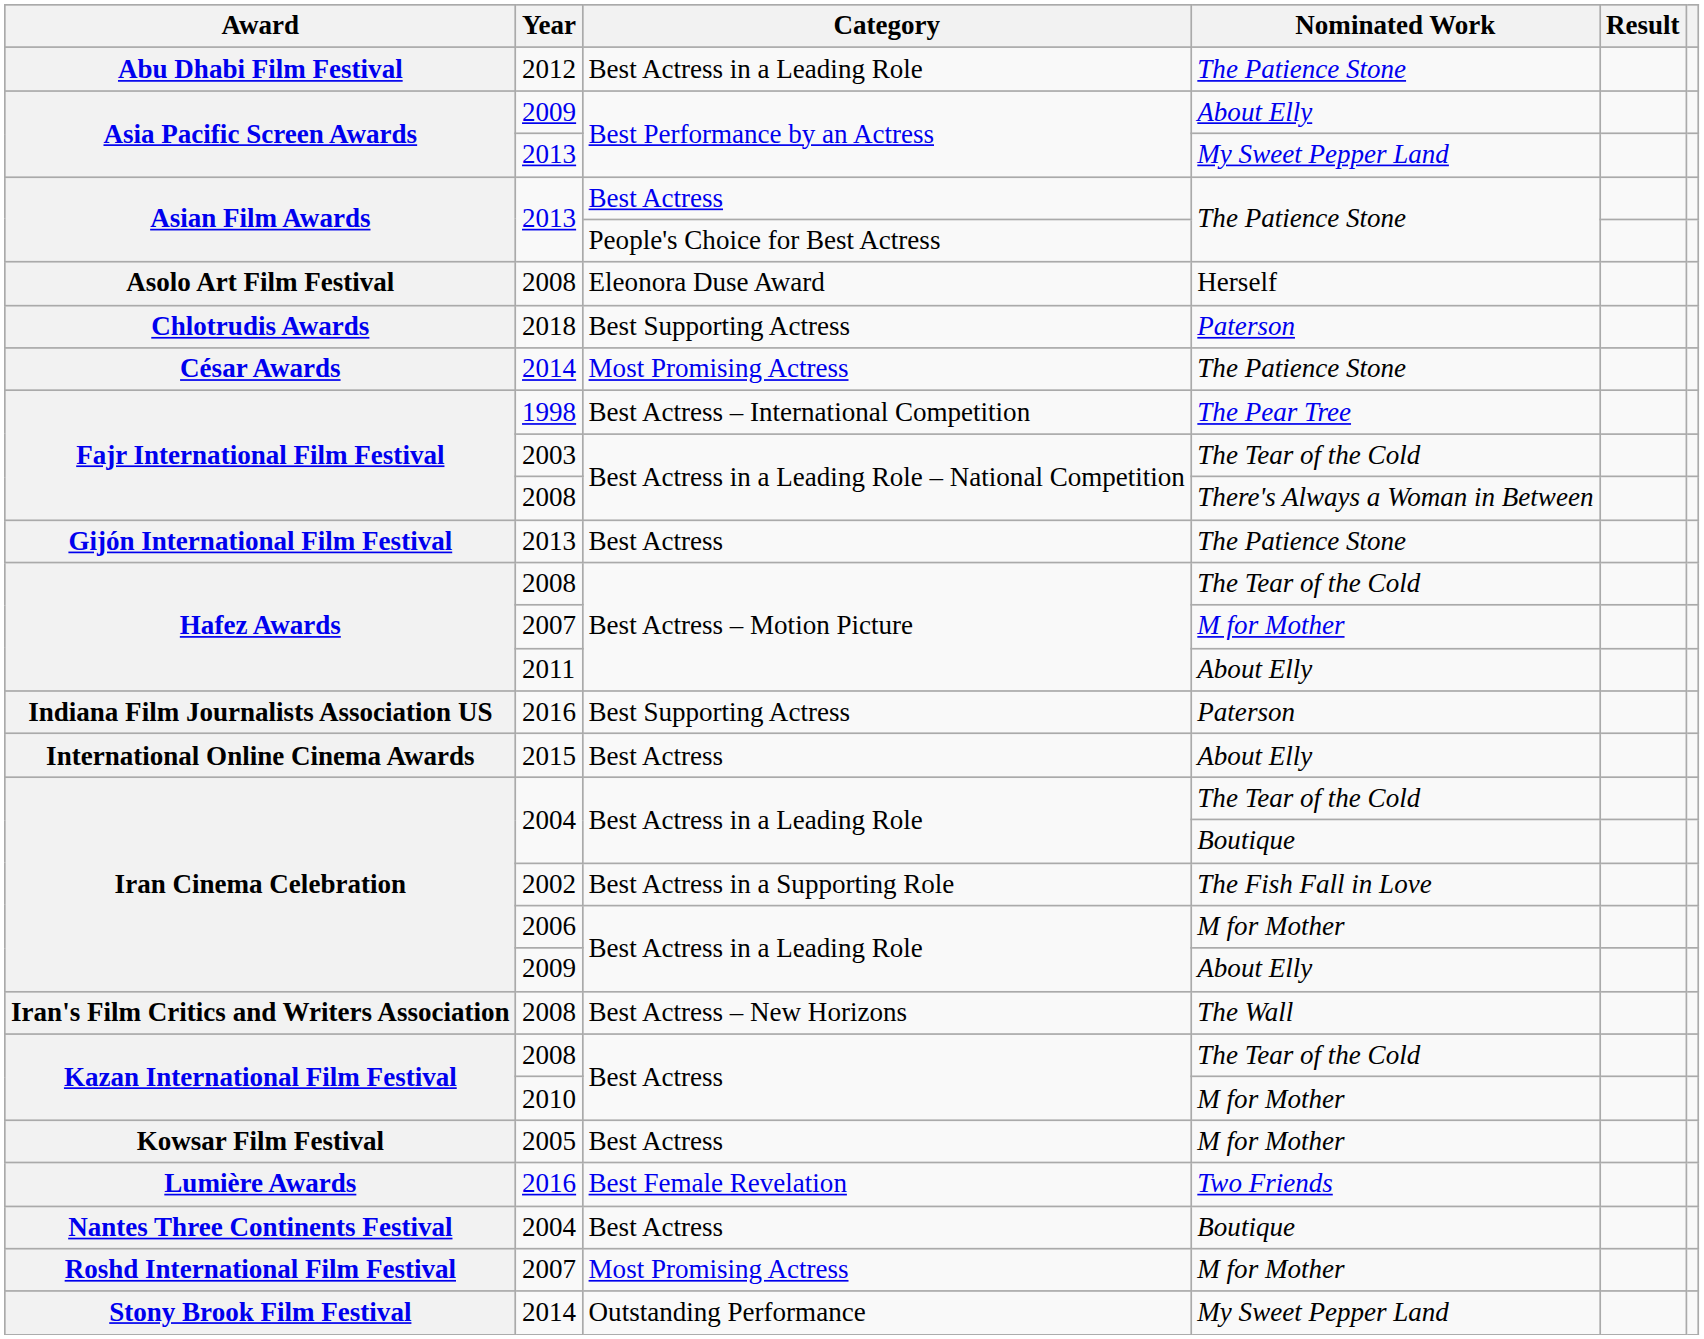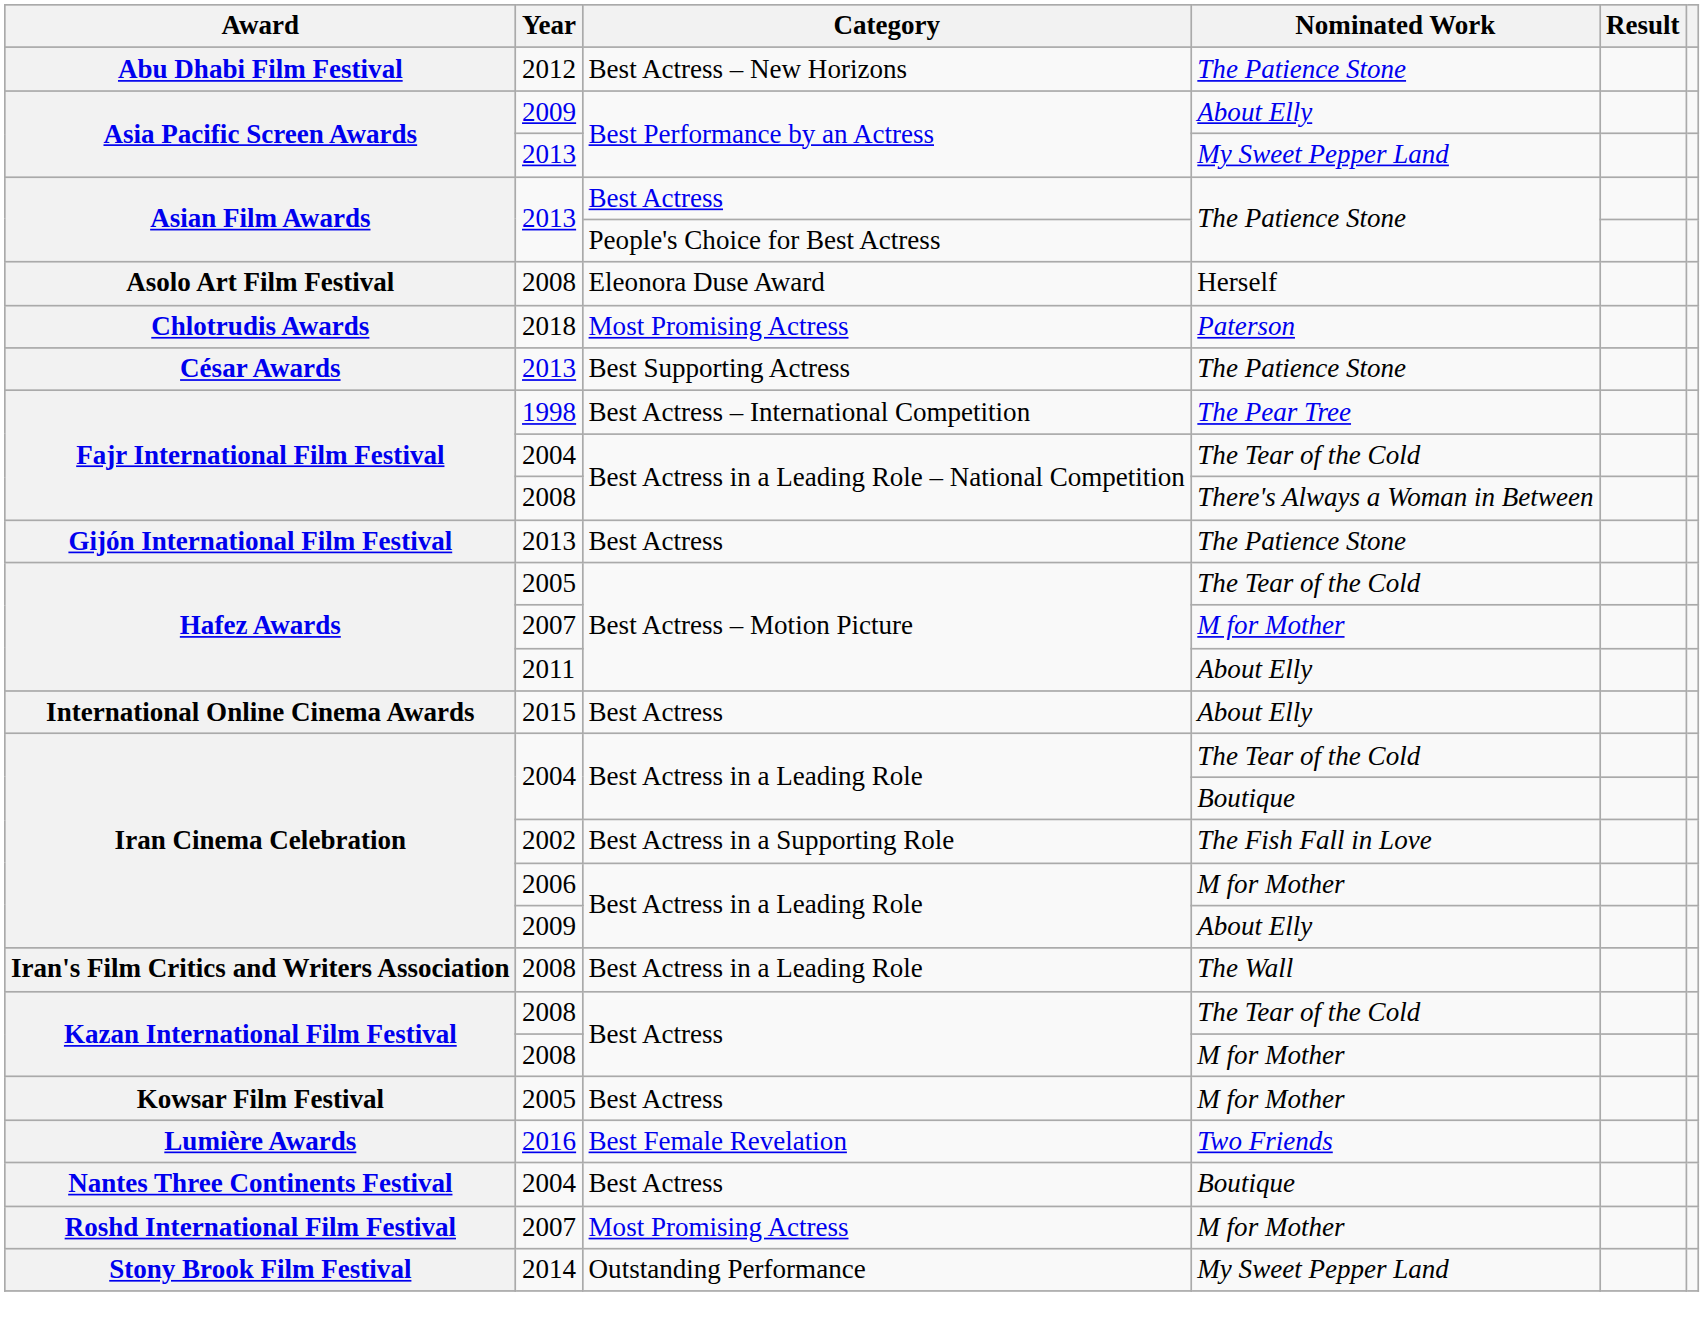Abu Dhabi Film Festival | Category: Best Actress in a Leading Role -> Best Actress – New Horizons
Chlotrudis Awards | Category: Best Supporting Actress -> Most Promising Actress
César Awards | Year: 2014 -> 2013
César Awards | Category: Most Promising Actress -> Best Supporting Actress
Fajr International Film Festival / The Tear of the Cold | Year: 2003 -> 2004
Hafez Awards / The Tear of the Cold | Year: 2008 -> 2005
- row: Indiana Film Journalists Association US | 2016 | Best Supporting Actress | Paterson
Iran's Film Critics and Writers Association | Category: Best Actress – New Horizons -> Best Actress in a Leading Role
Kazan International Film Festival / M for Mother | Year: 2010 -> 2008
